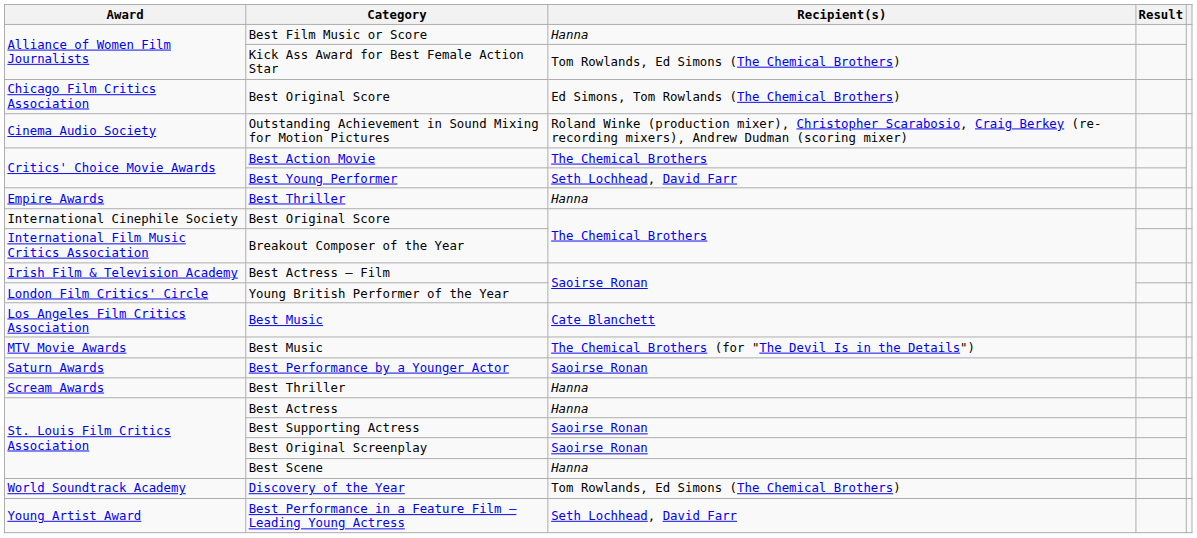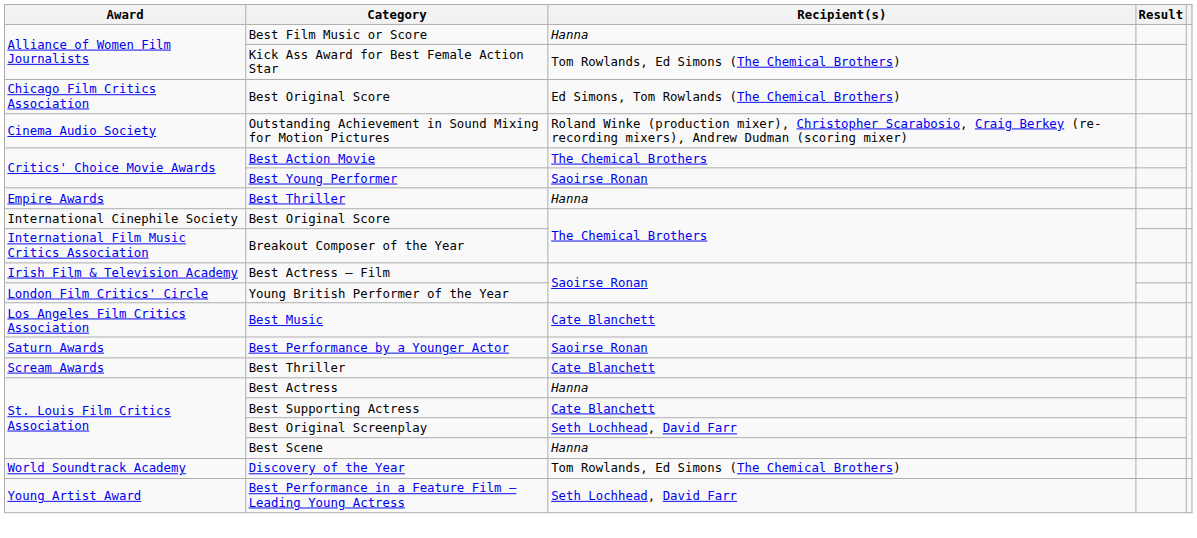Best Young Performer | Recipient(s): Seth Lochhead, David Farr -> Saoirse Ronan
- row: MTV Movie Awards | Best Music | The Chemical Brothers (for "The Devil Is in the Details")
Scream Awards / Best Thriller | Recipient(s): Hanna -> Cate Blanchett
Best Supporting Actress | Recipient(s): Saoirse Ronan -> Cate Blanchett
Best Original Screenplay | Recipient(s): Saoirse Ronan -> Seth Lochhead, David Farr
